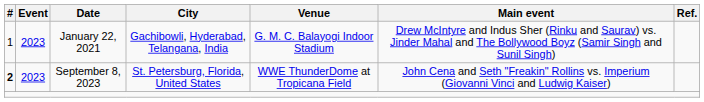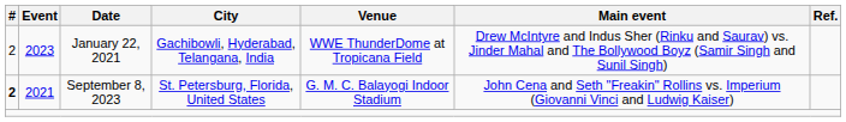January 22, 2021 | #: 1 -> 2
January 22, 2021 | Venue: G. M. C. Balayogi Indoor Stadium -> WWE ThunderDome at Tropicana Field
September 8, 2023 | Event: 2023 -> 2021
September 8, 2023 | Venue: WWE ThunderDome at Tropicana Field -> G. M. C. Balayogi Indoor Stadium
